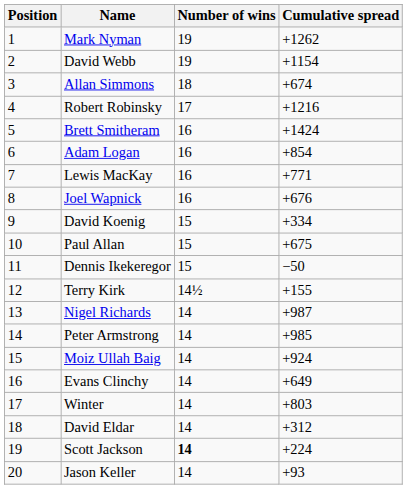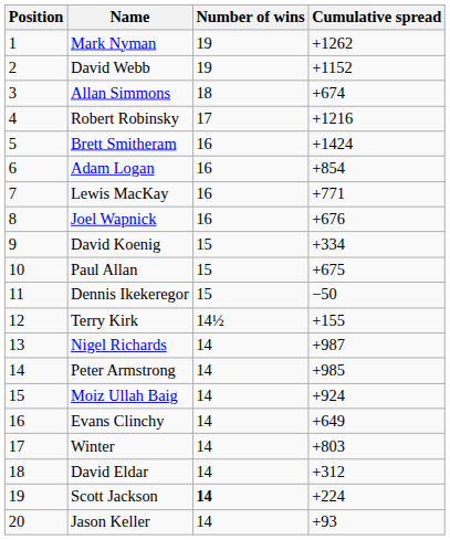David Webb | Cumulative spread: +1154 -> +1152
